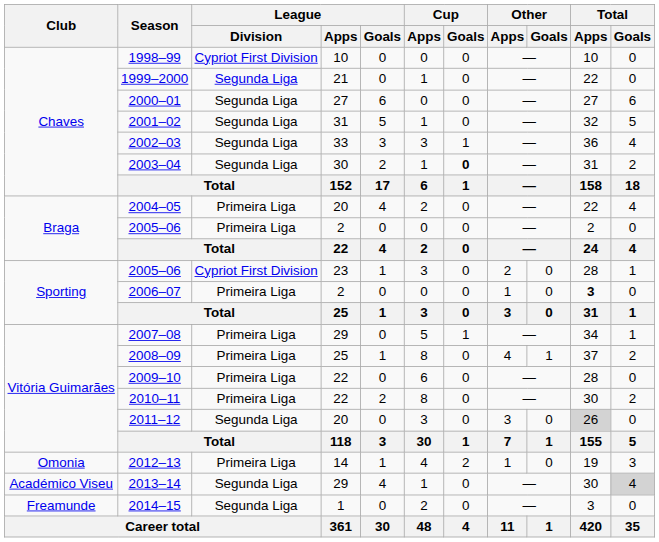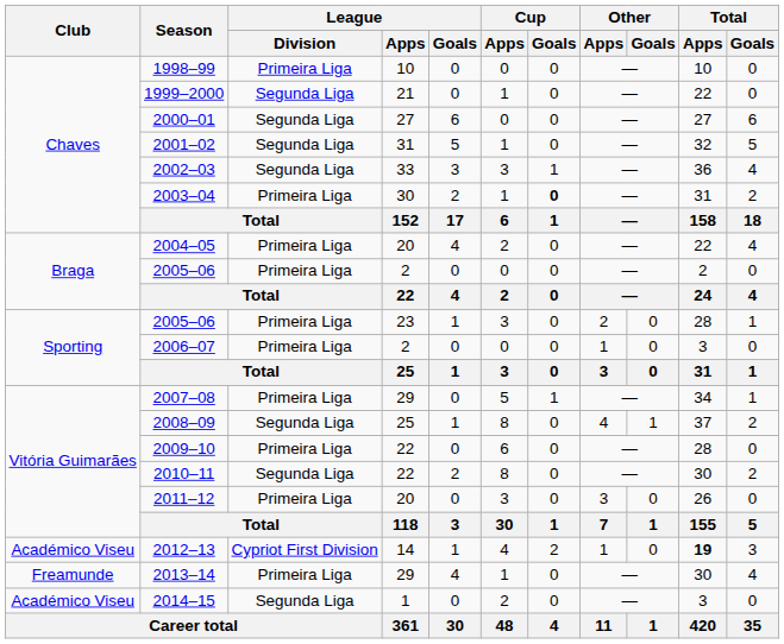1998–99 | League / Division: Cypriot First Division -> Primeira Liga
2003–04 | League / Division: Segunda Liga -> Primeira Liga
2005–06 / 23 | League / Division: Cypriot First Division -> Primeira Liga
2006–07 | Total / Apps: bold -> normal
2008–09 | League / Division: Primeira Liga -> Segunda Liga
2010–11 | League / Division: Primeira Liga -> Segunda Liga
2011–12 | League / Division: Segunda Liga -> Primeira Liga
2011–12 | Total / Apps: lightgrey background -> no background
2012–13 | Club: Omonia -> Académico Viseu
2012–13 | League / Division: Primeira Liga -> Cypriot First Division
2012–13 | Total / Apps: normal -> bold
2013–14 | Club: Académico Viseu -> Freamunde
2013–14 | League / Division: Segunda Liga -> Primeira Liga
2013–14 | Total / Goals: lightgrey background -> no background
2014–15 | Club: Freamunde -> Académico Viseu
